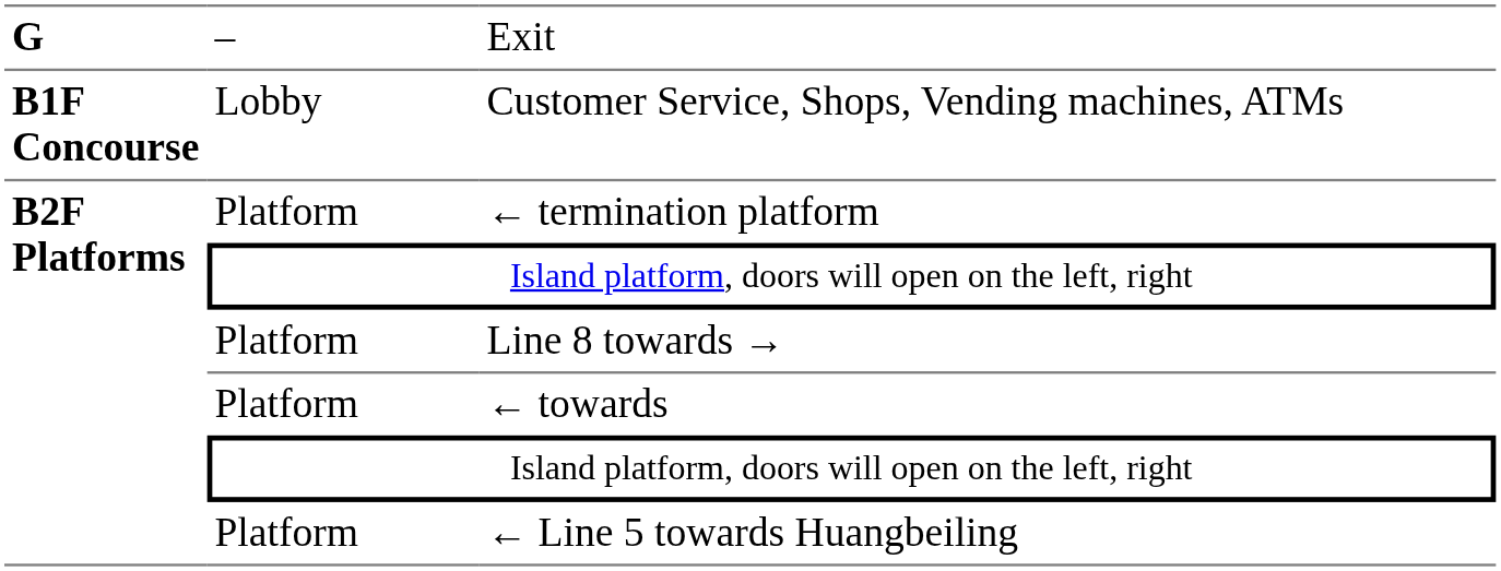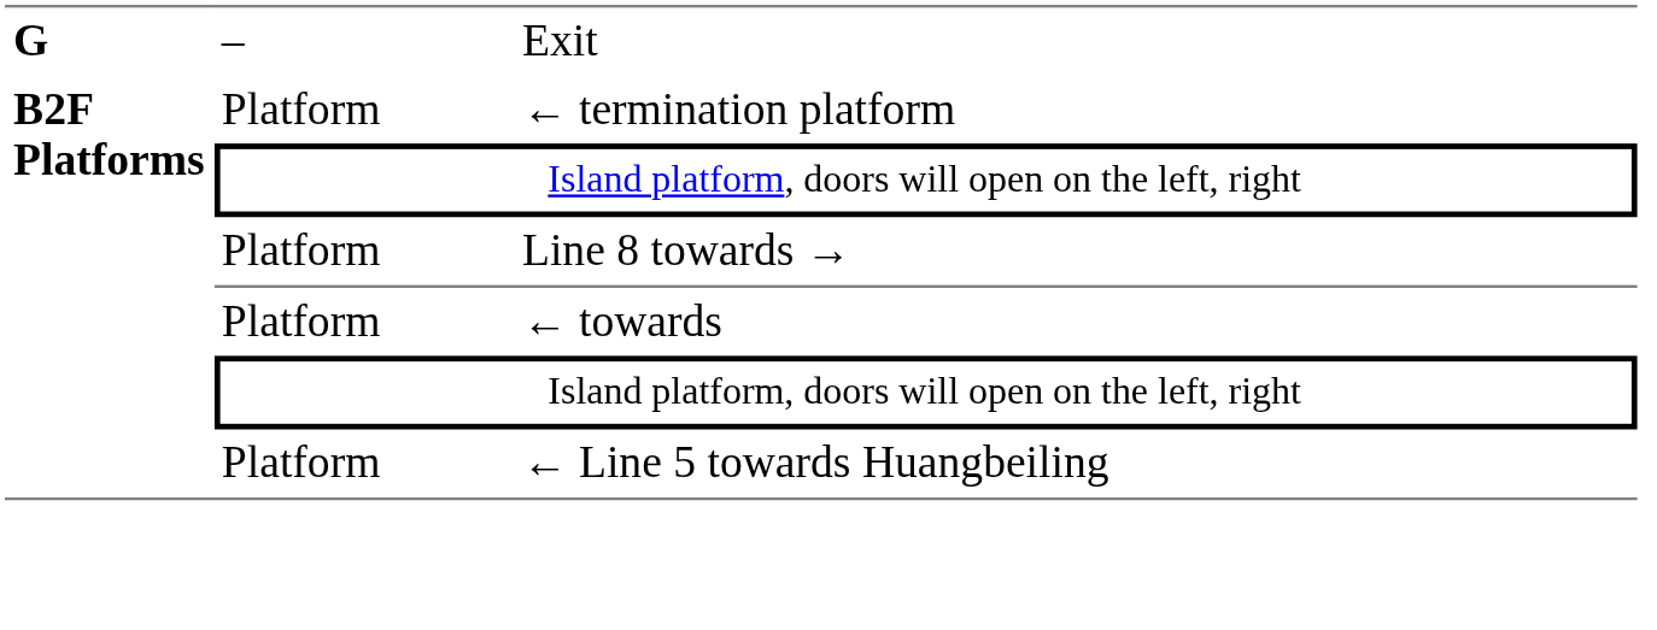- row: B1F Concourse | Lobby | Customer Service, Shops, Vending machines, ATMs
